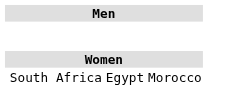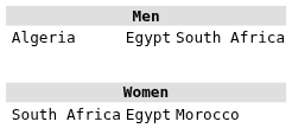+ row: Algeria | Egypt | South Africa
